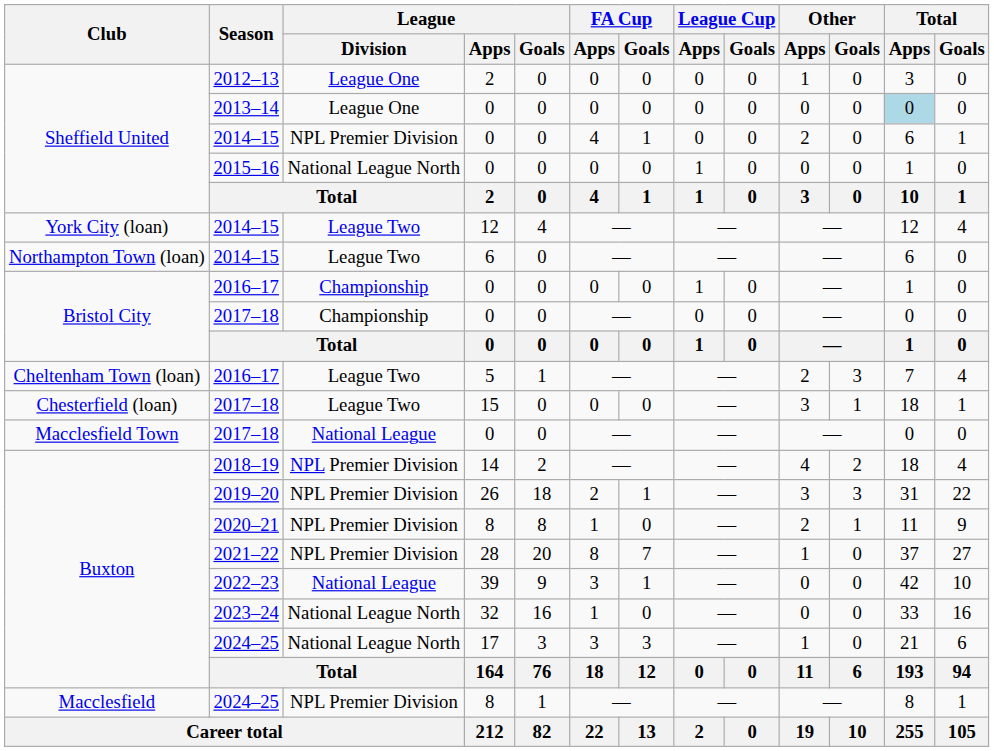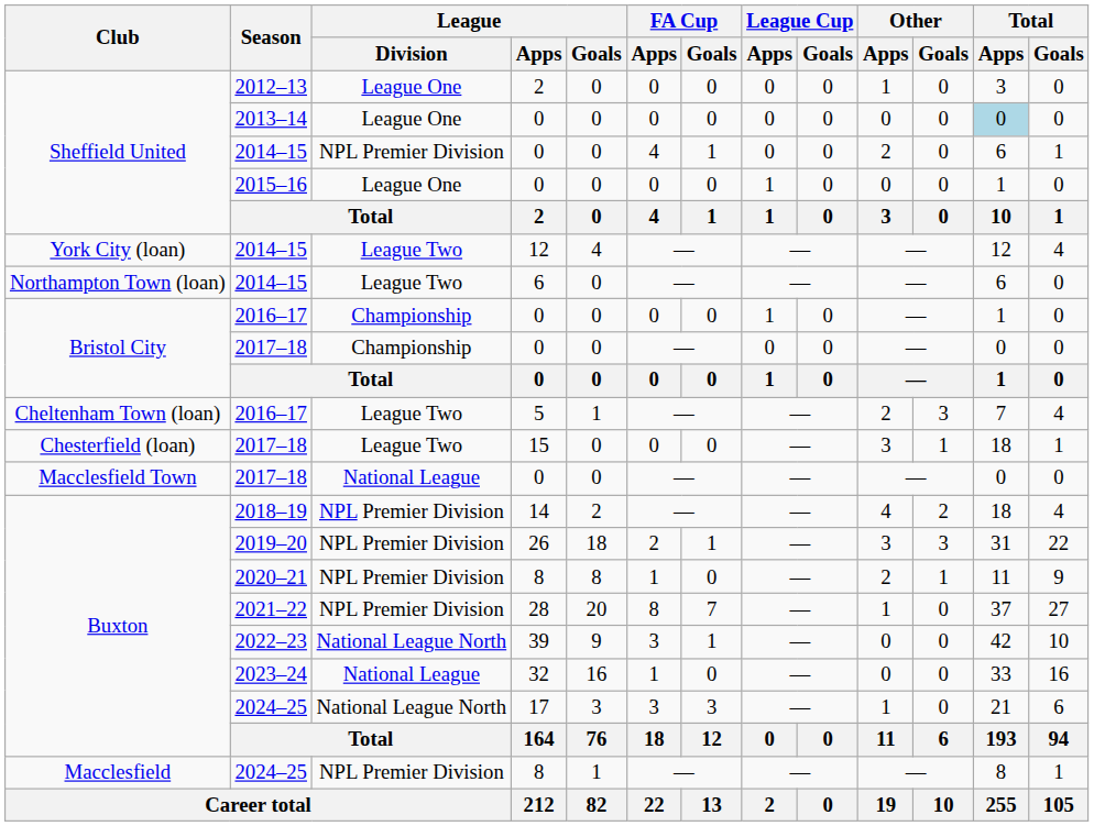2015–16 | League / Division: National League North -> League One
2022–23 | League / Division: National League -> National League North
2023–24 | League / Division: National League North -> National League
